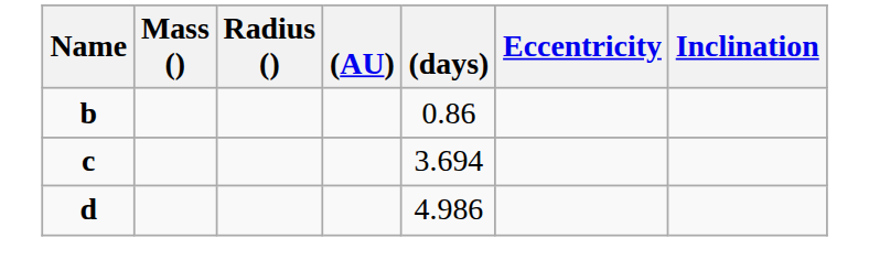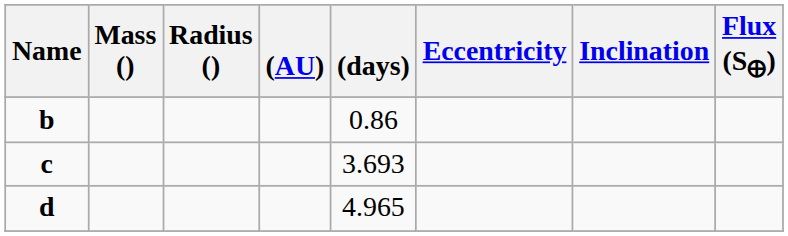+ column: Flux (S🜨)
c | (days): 3.694 -> 3.693
d | (days): 4.986 -> 4.965
